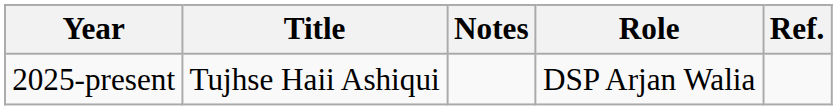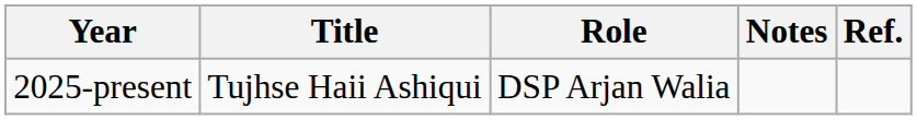columns swapped: Role <-> Notes
